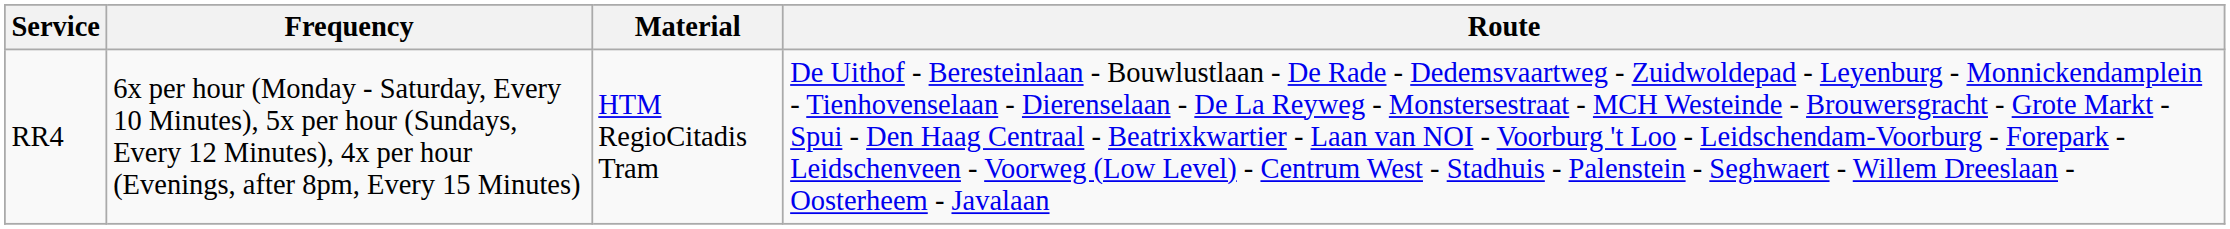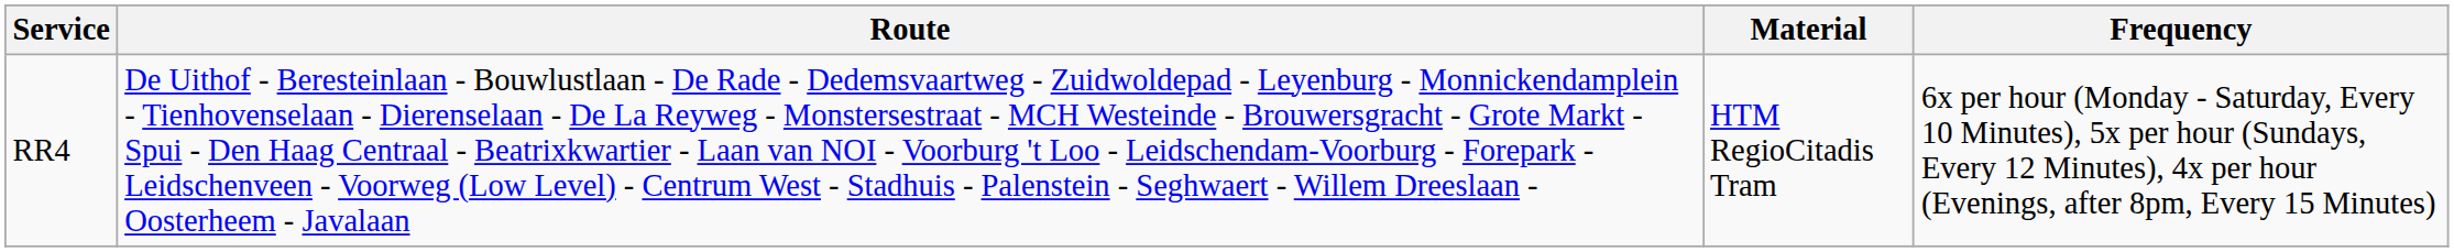columns swapped: Route <-> Frequency
